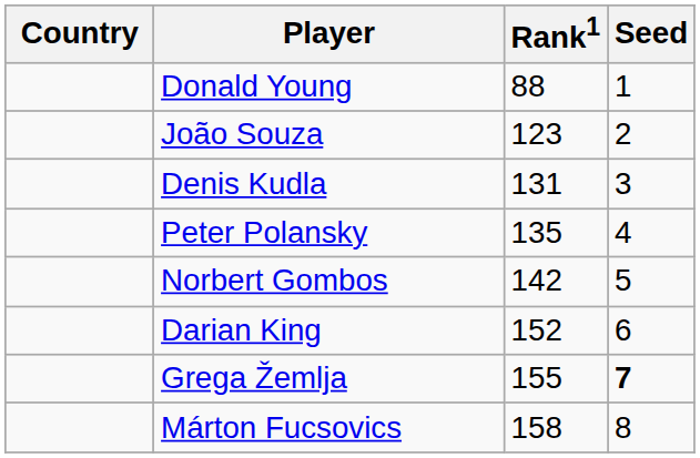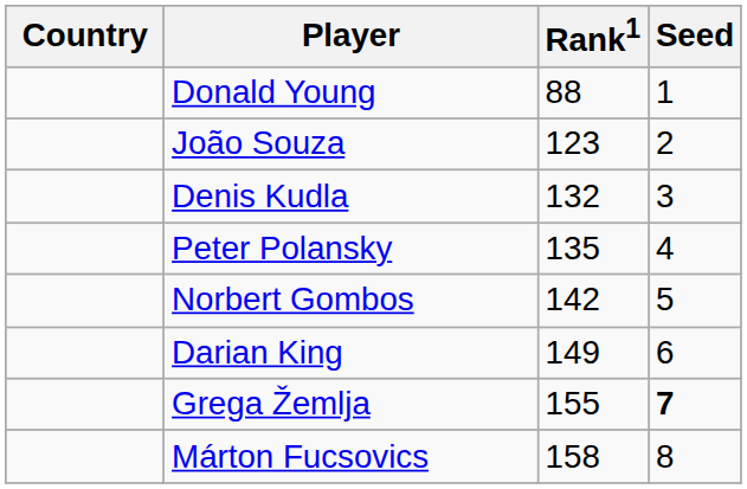Denis Kudla | Rank1: 131 -> 132
Darian King | Rank1: 152 -> 149
